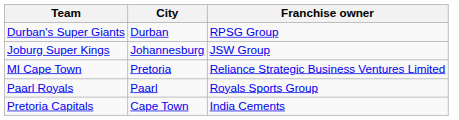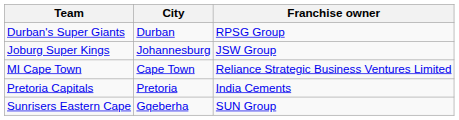MI Cape Town | City: Pretoria -> Cape Town
- row: Paarl Royals | Paarl | Royals Sports Group
Pretoria Capitals | City: Cape Town -> Pretoria
+ row: Sunrisers Eastern Cape | Gqeberha | SUN Group
